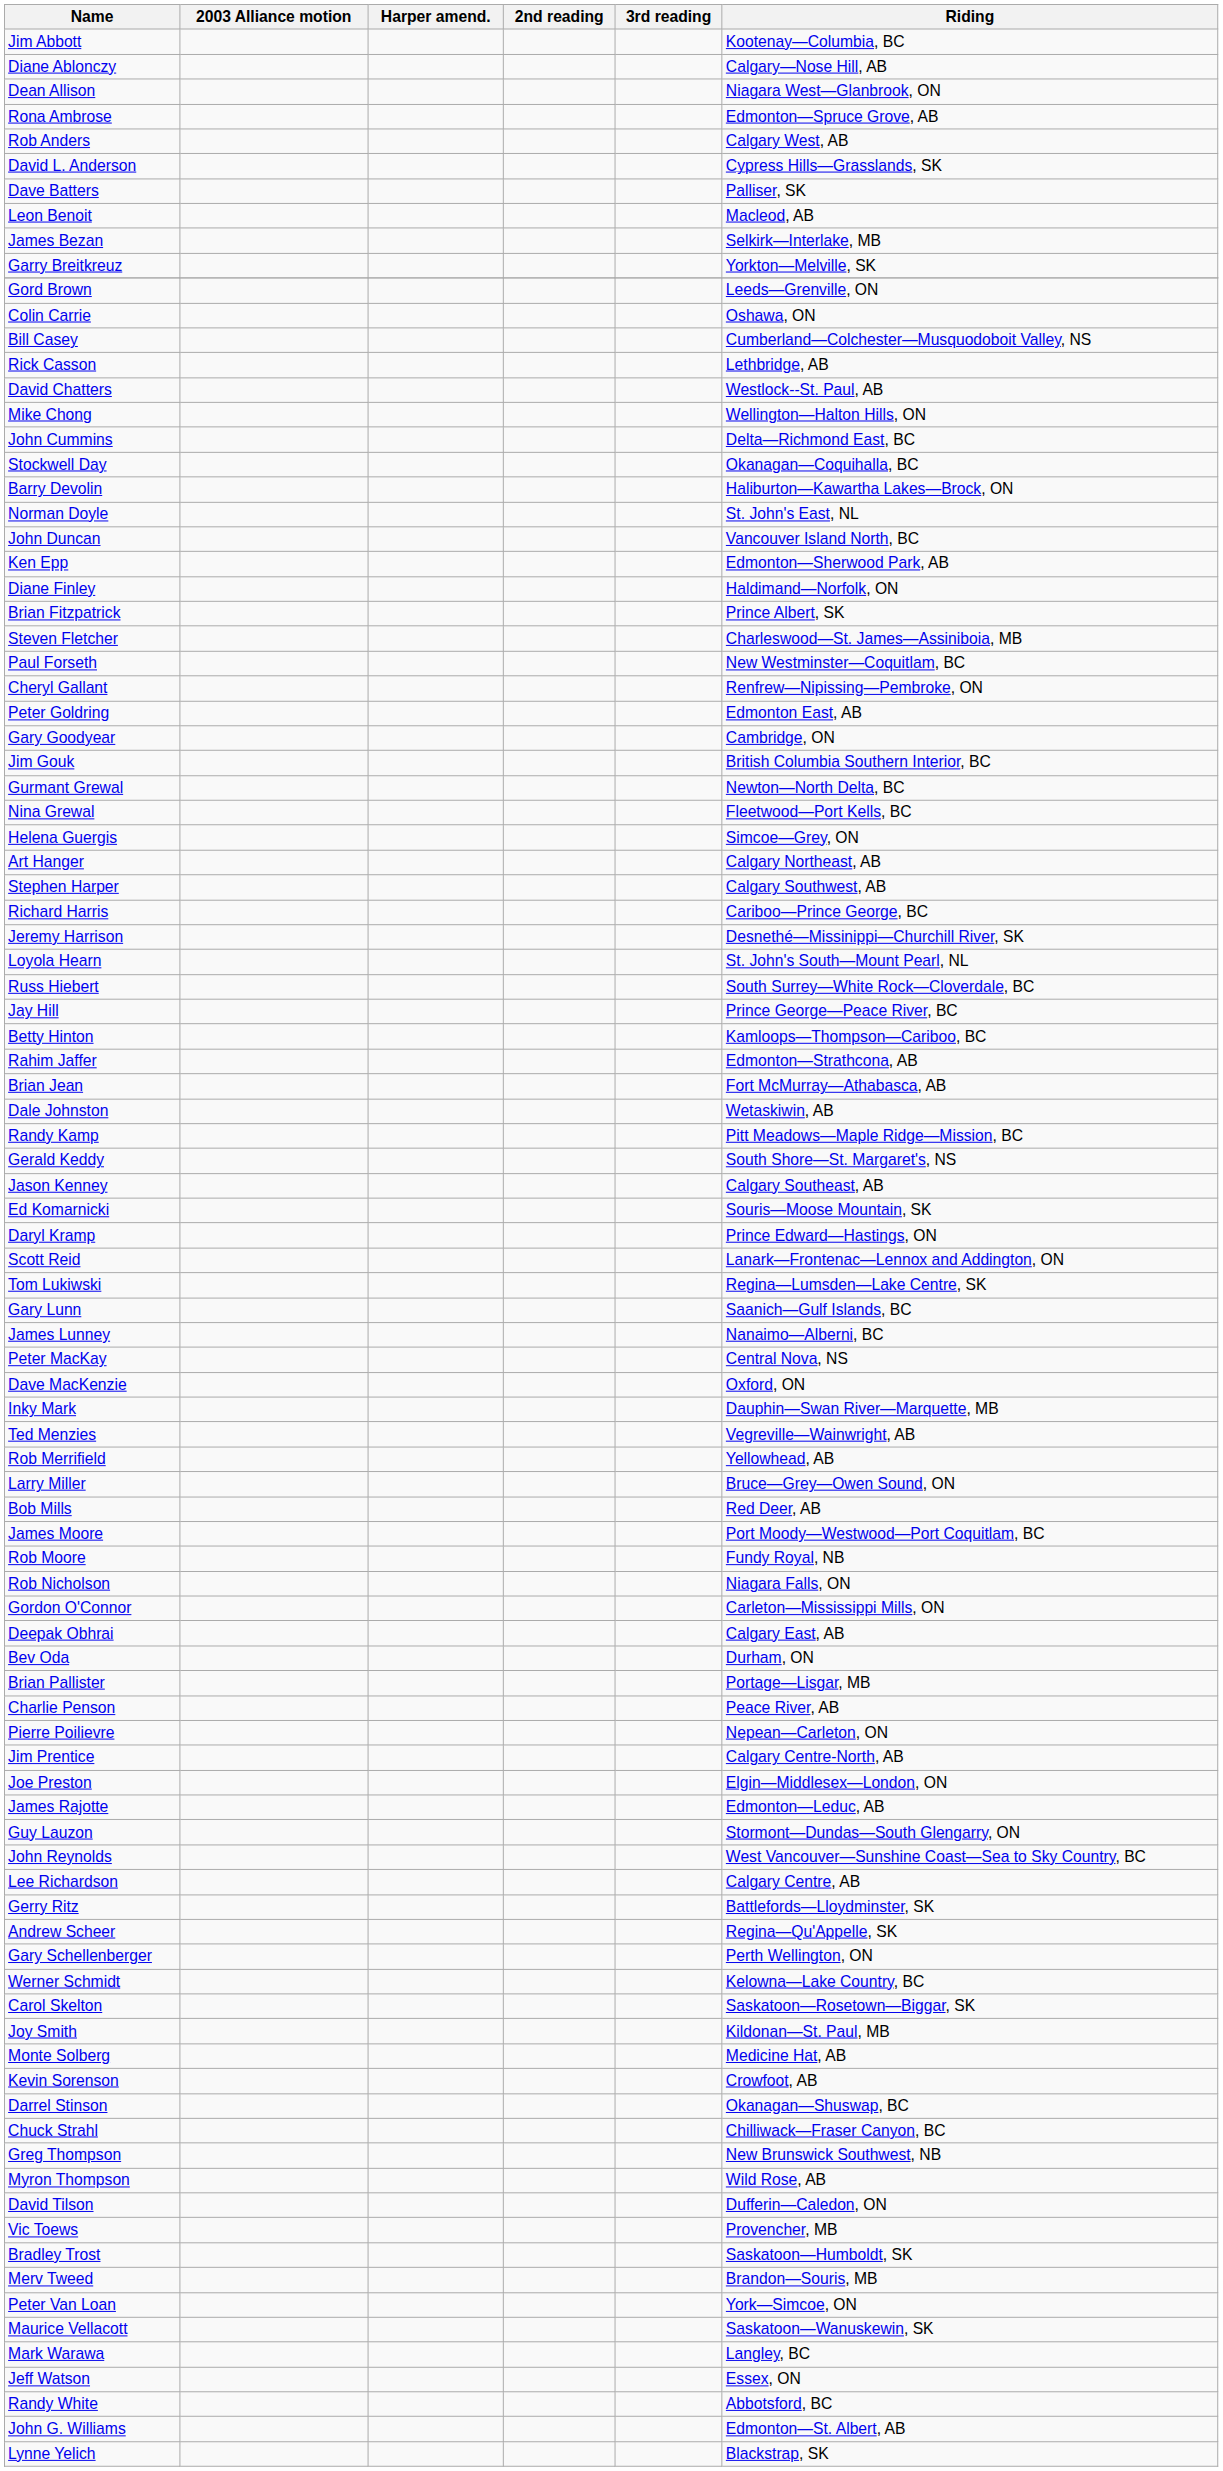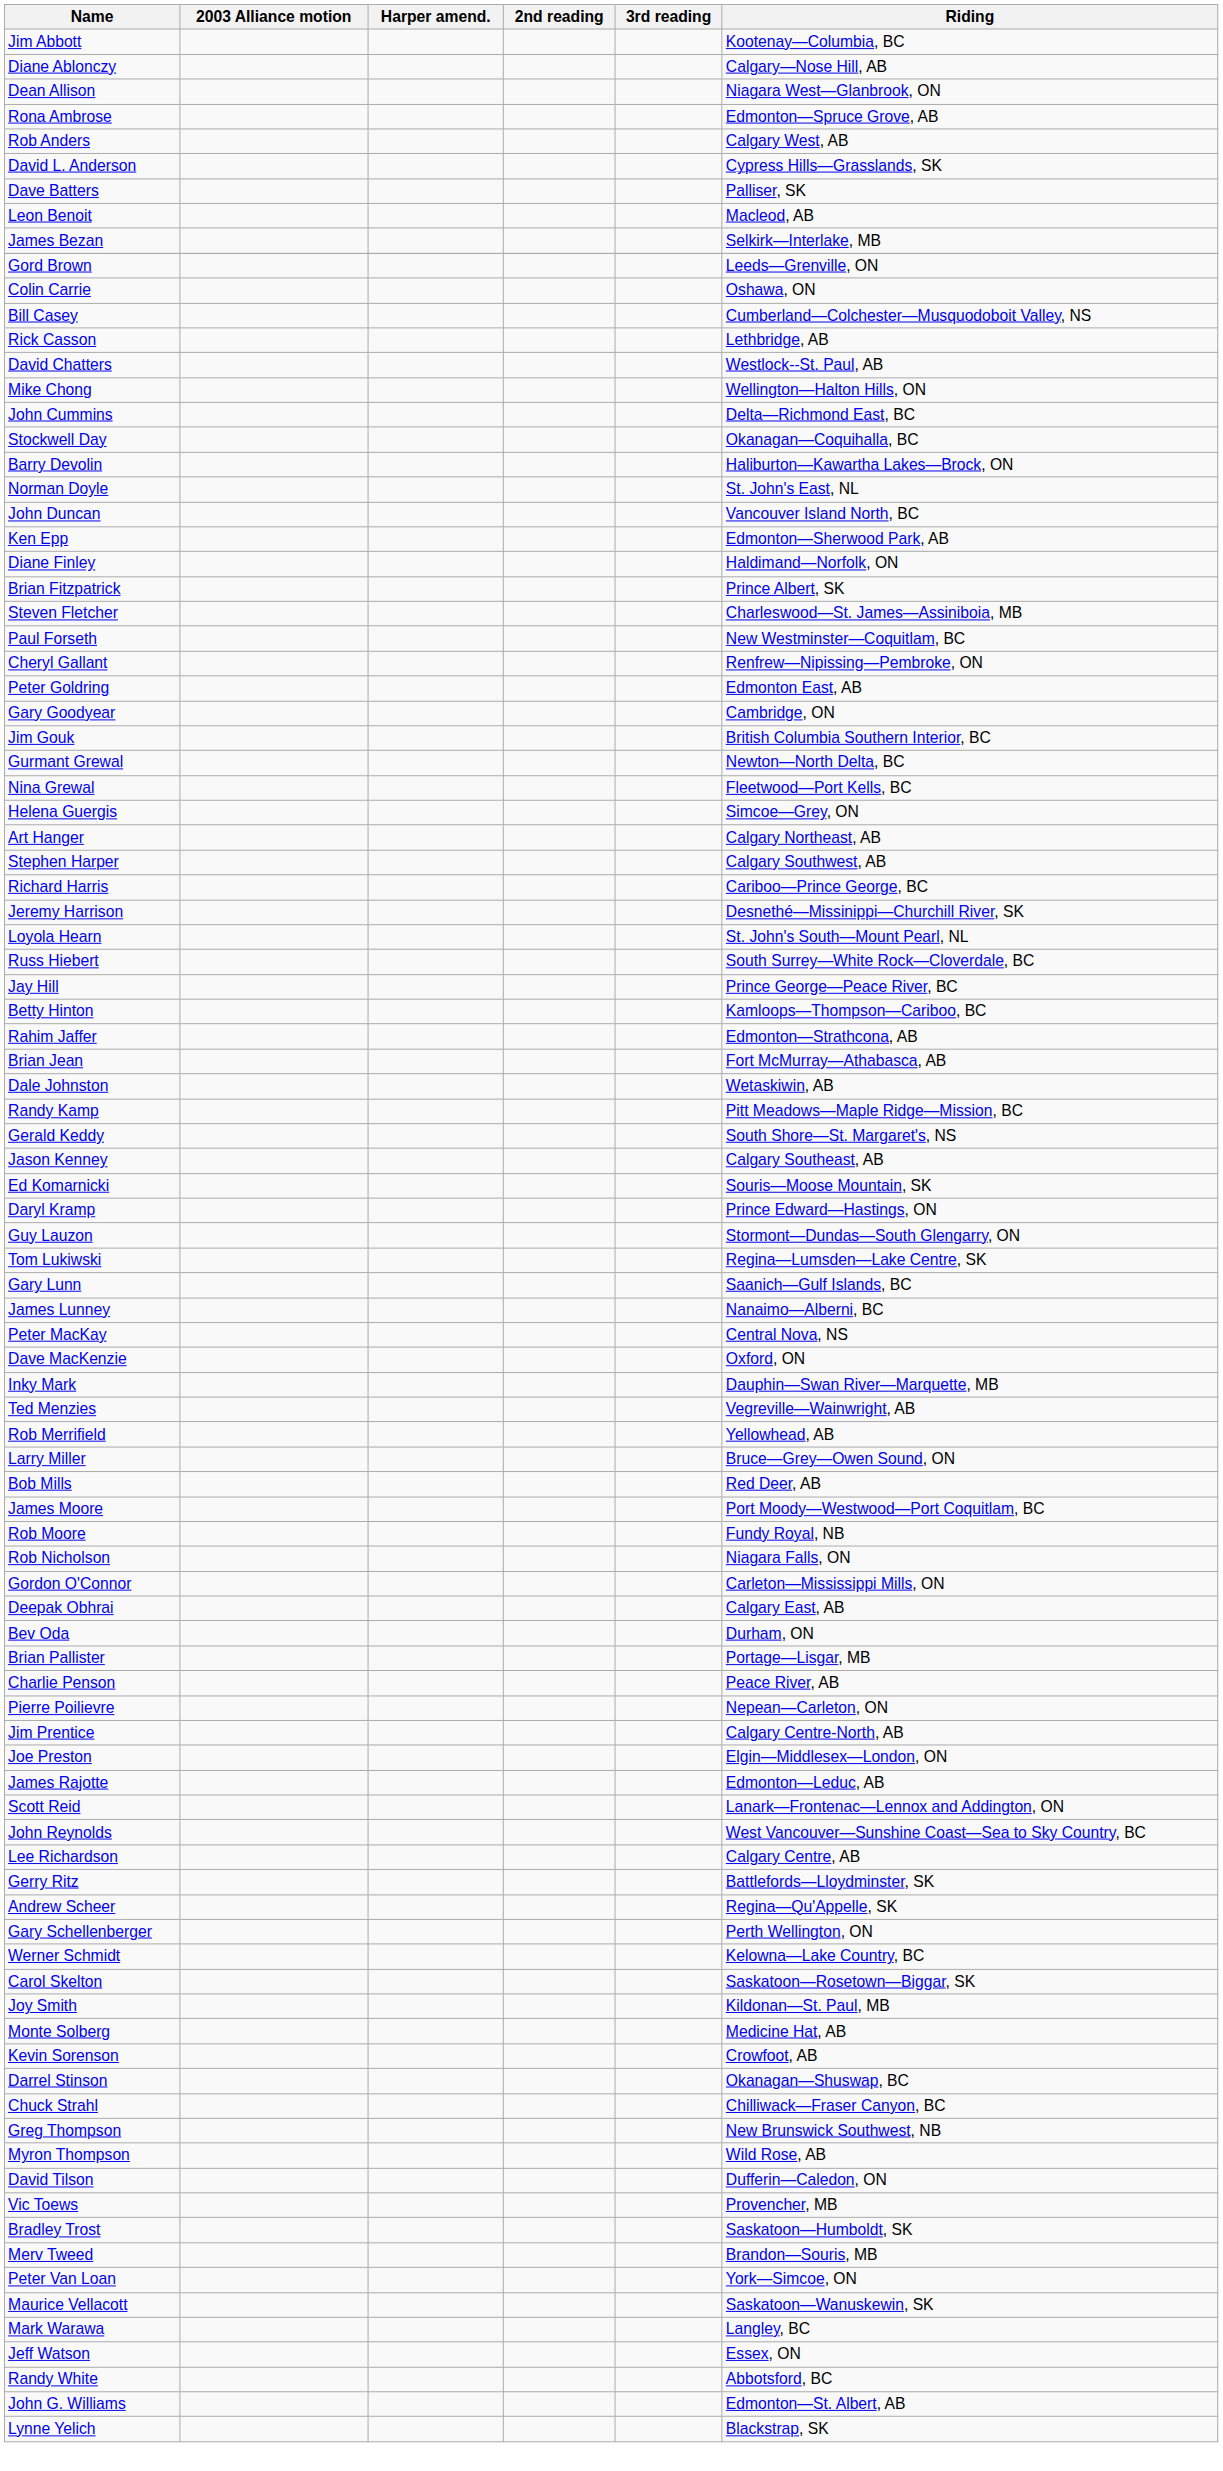- row: Garry Breitkreuz | Yorkton—Melville, SK
rows swapped: Guy Lauzon <-> Scott Reid
